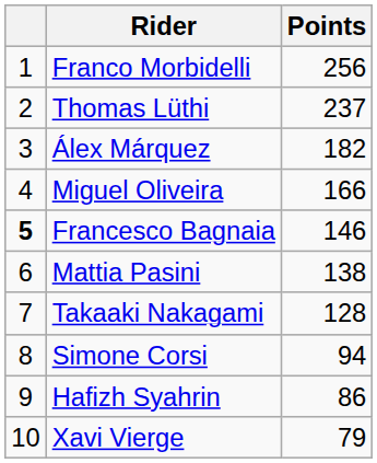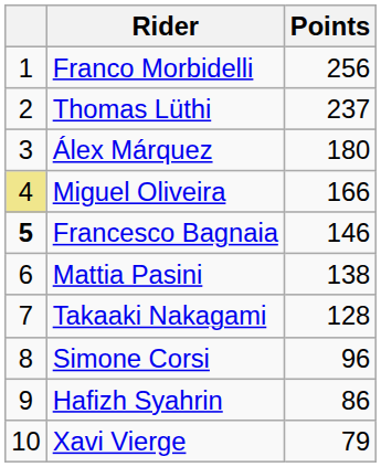Álex Márquez | Points: 182 -> 180
Miguel Oliveira | column 1: no background -> khaki background
Simone Corsi | Points: 94 -> 96
